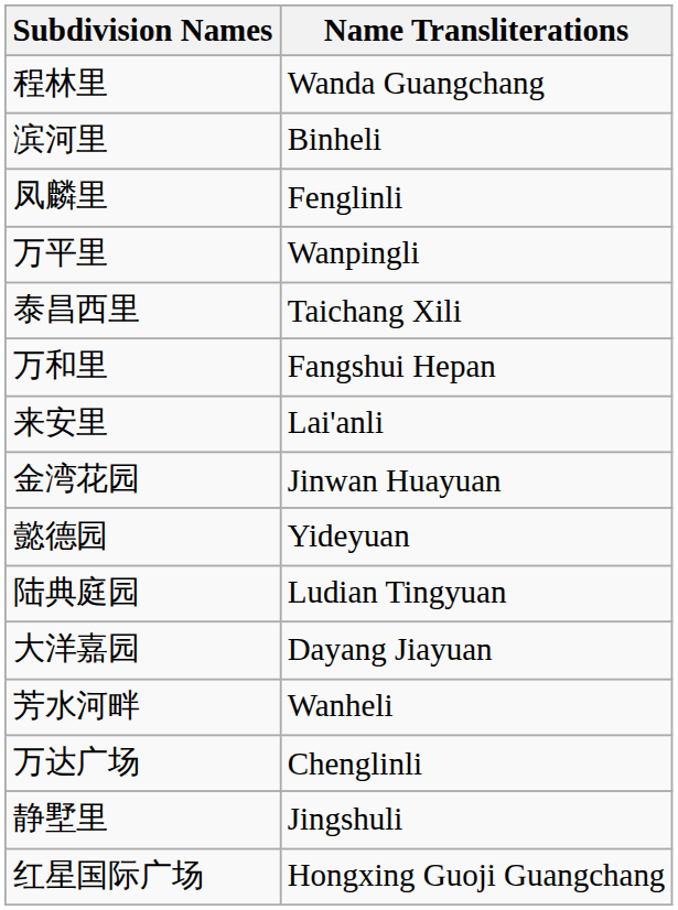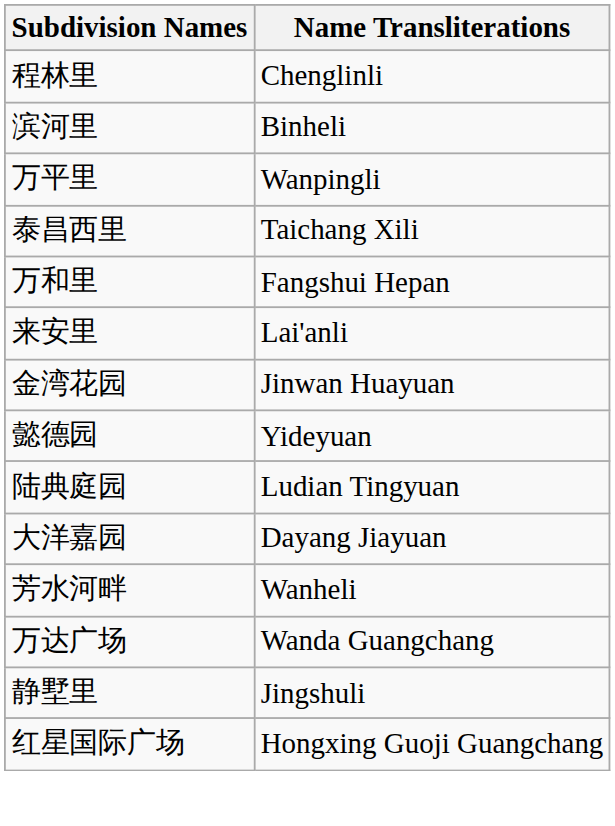程林里 | Name Transliterations: Wanda Guangchang -> Chenglinli
- row: 凤麟里 | Fenglinli
万达广场 | Name Transliterations: Chenglinli -> Wanda Guangchang
